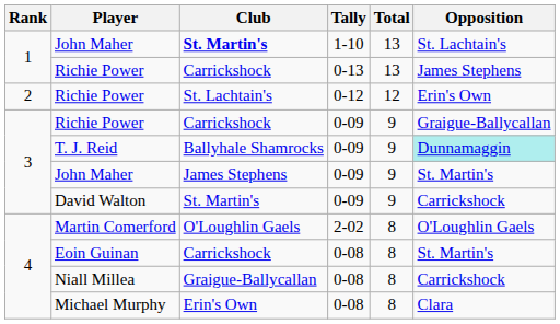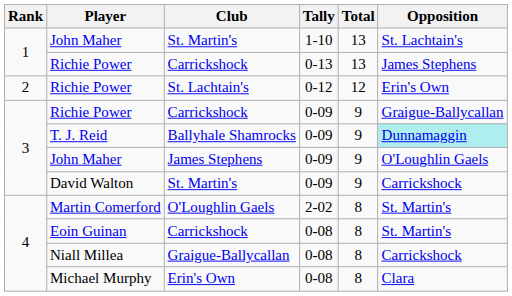John Maher / 1-10 | Club: bold -> normal
John Maher / 0-09 | Opposition: St. Martin's -> O'Loughlin Gaels
Martin Comerford | Opposition: O'Loughlin Gaels -> St. Martin's
